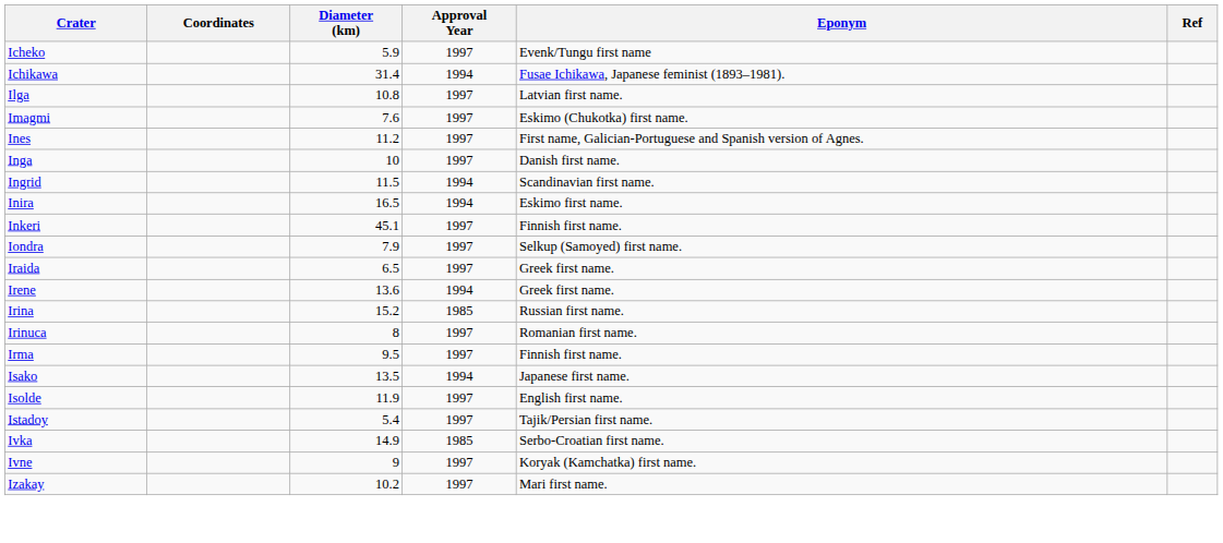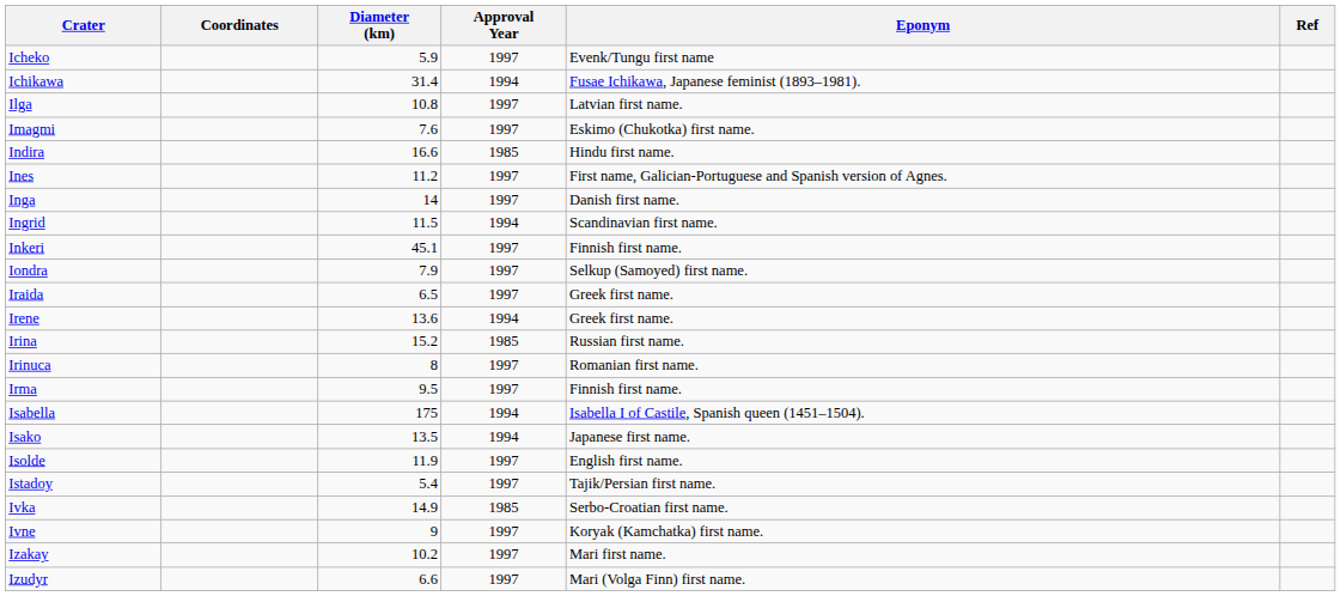+ row: Indira | 16.6 | 1985 | Hindu first name.
Inga | Diameter (km): 10 -> 14
- row: Inira | 16.5 | 1994 | Eskimo first name.
+ row: Isabella | 175 | 1994 | Isabella I of Castile, Spanish queen (1451–1504).
+ row: Izudyr | 6.6 | 1997 | Mari (Volga Finn) first name.
